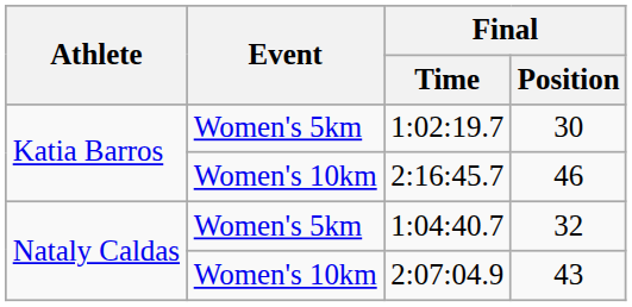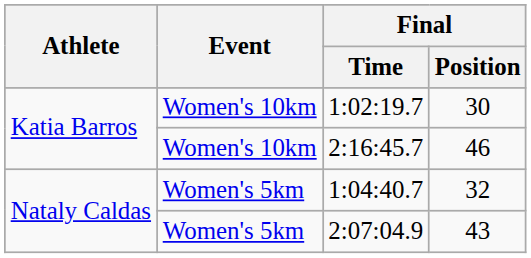1:02:19.7 | Event: Women's 5km -> Women's 10km
2:07:04.9 | Event: Women's 10km -> Women's 5km
